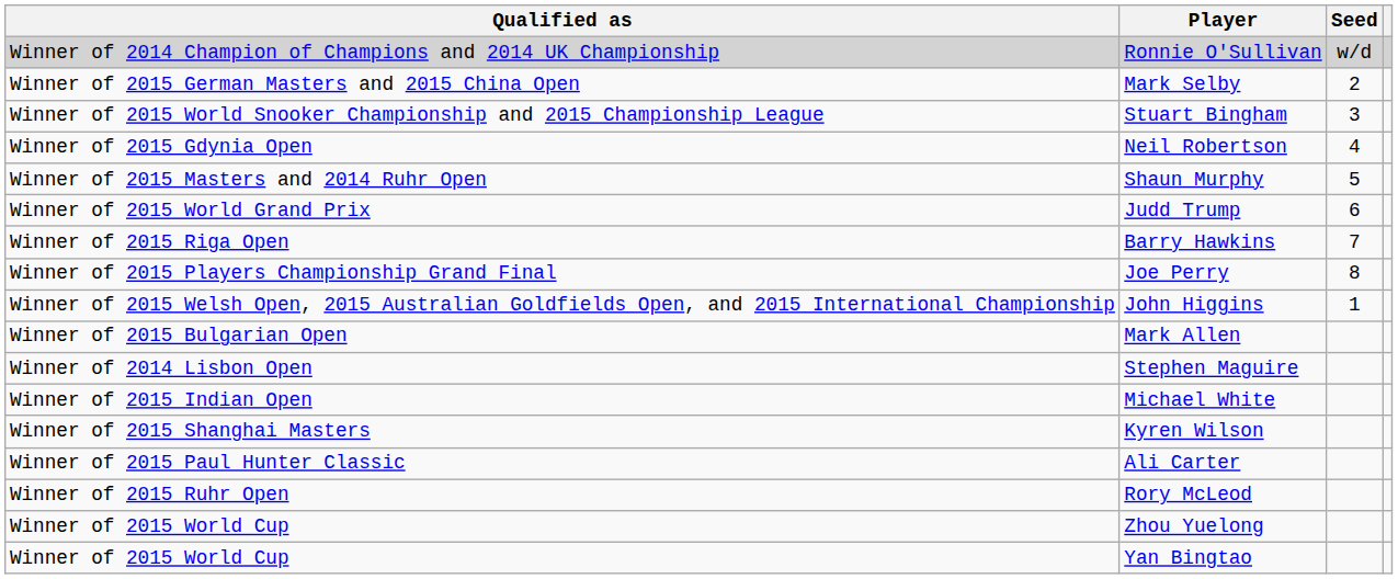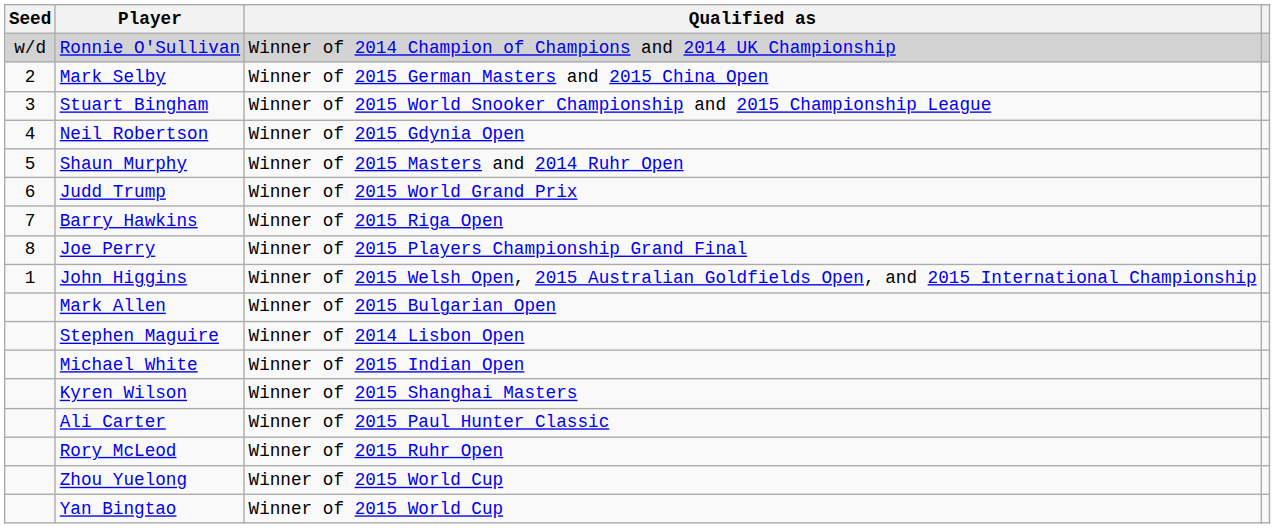columns swapped: Seed <-> Qualified as
